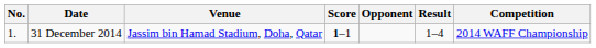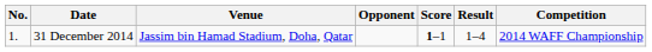columns swapped: Opponent <-> Score
